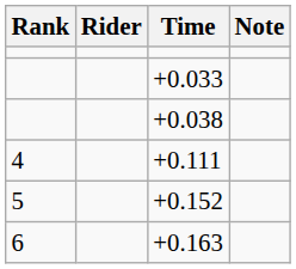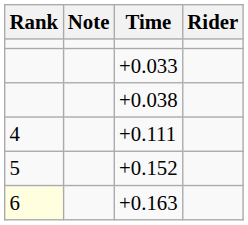columns swapped: Rider <-> Note
+0.163 | Rank: no background -> lightyellow background
